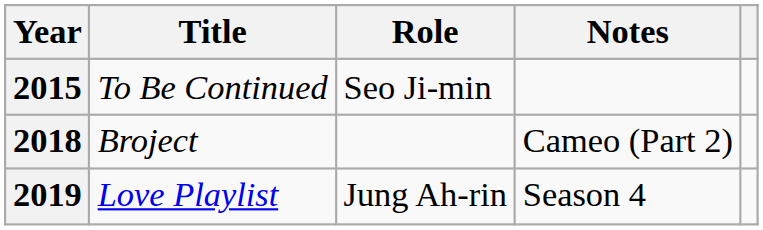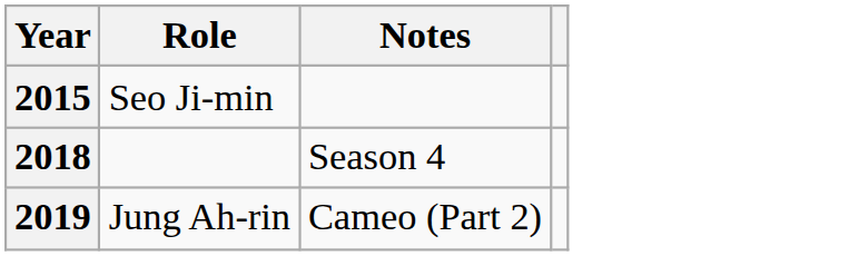- column: Title | To Be Continued | Broject | Love Playlist
2018 | Notes: Cameo (Part 2) -> Season 4
2019 | Notes: Season 4 -> Cameo (Part 2)
